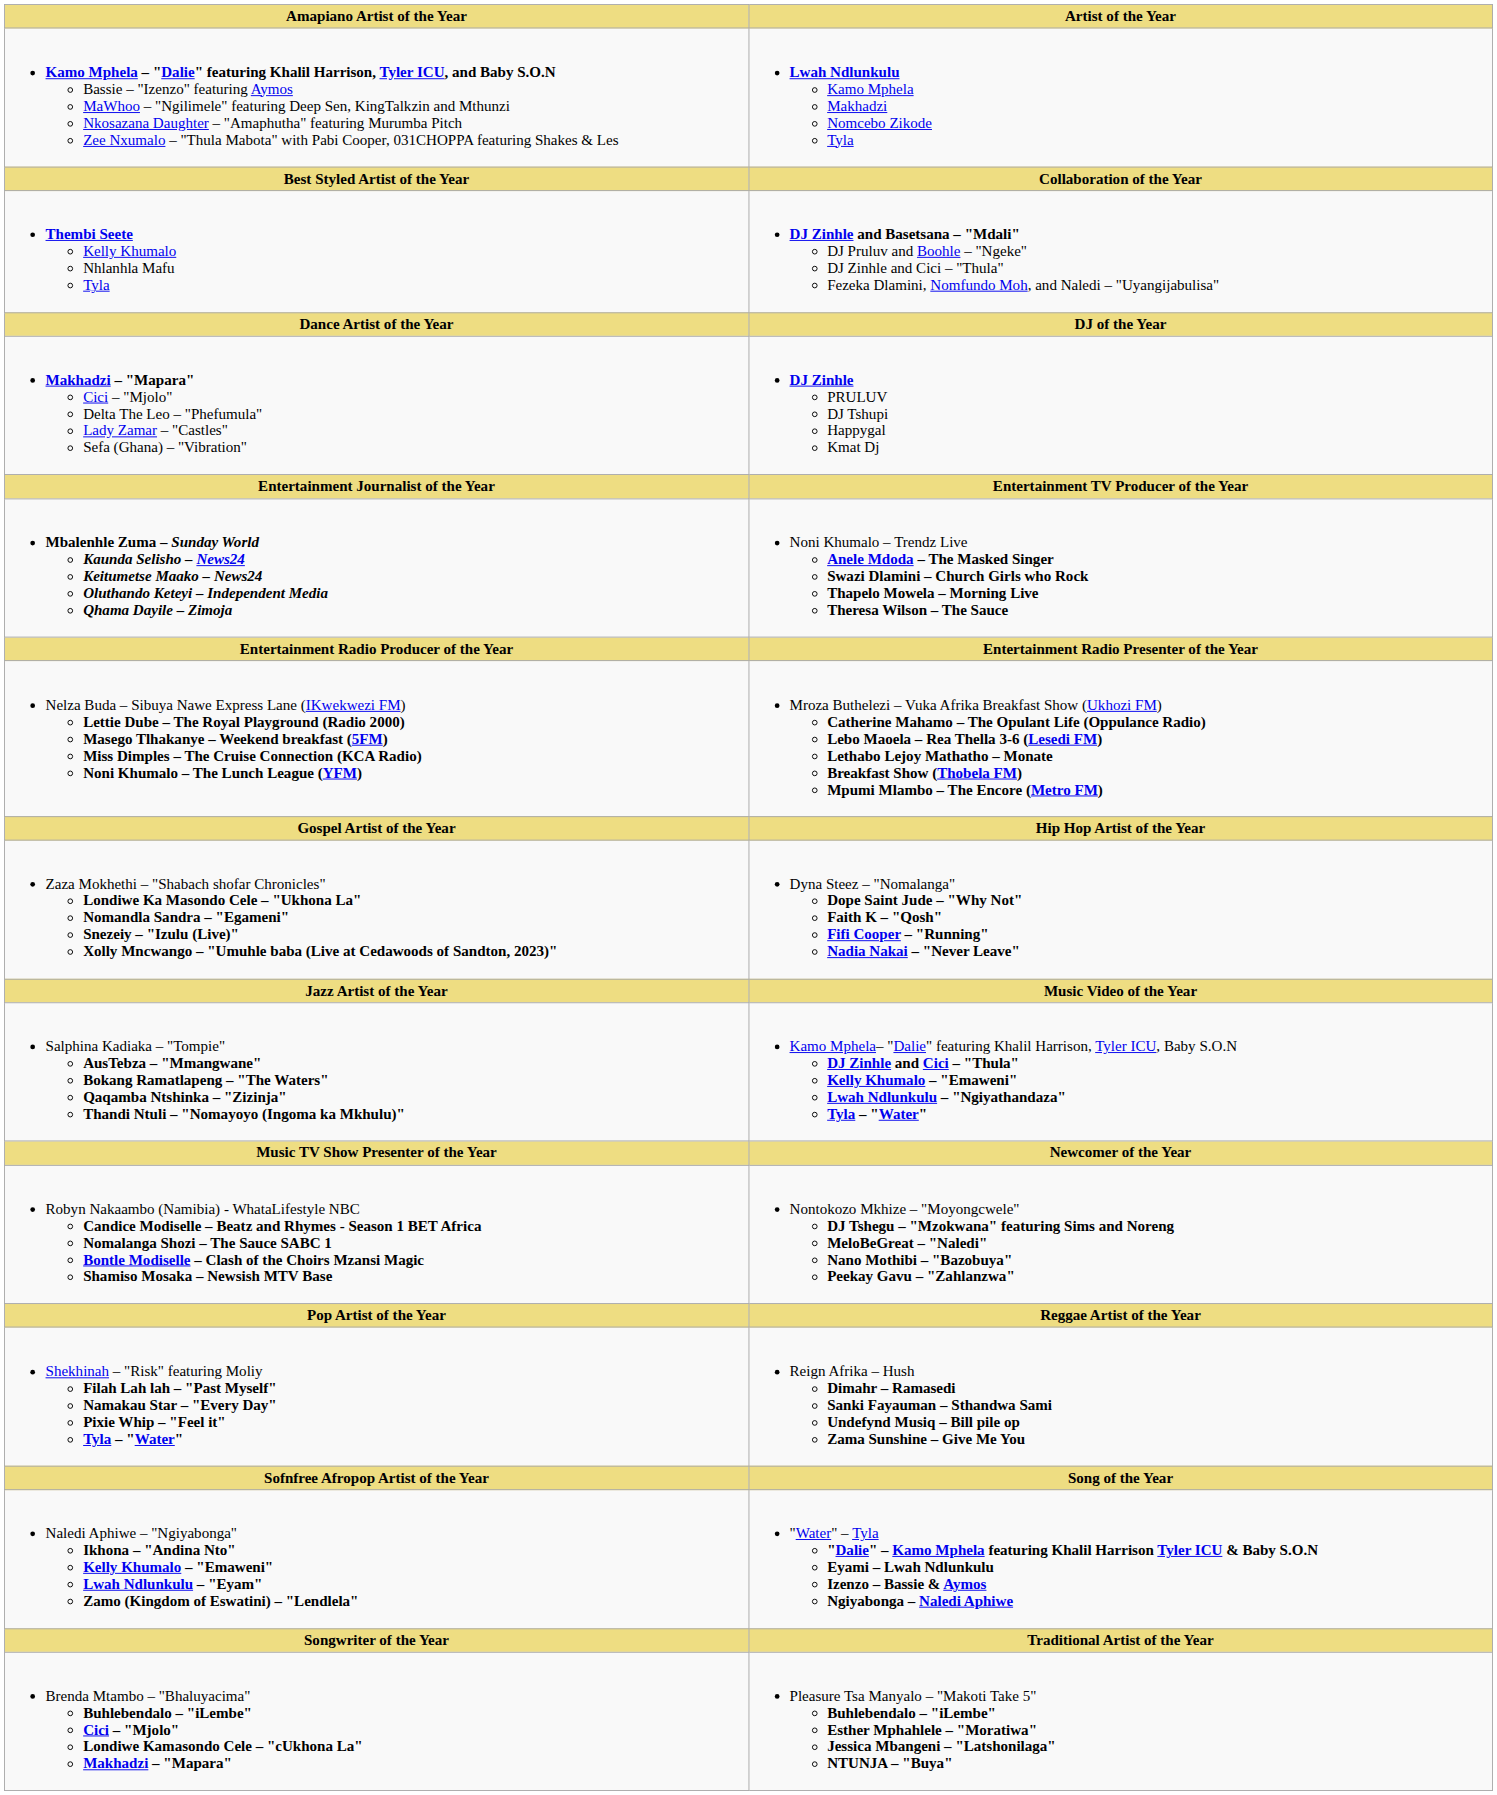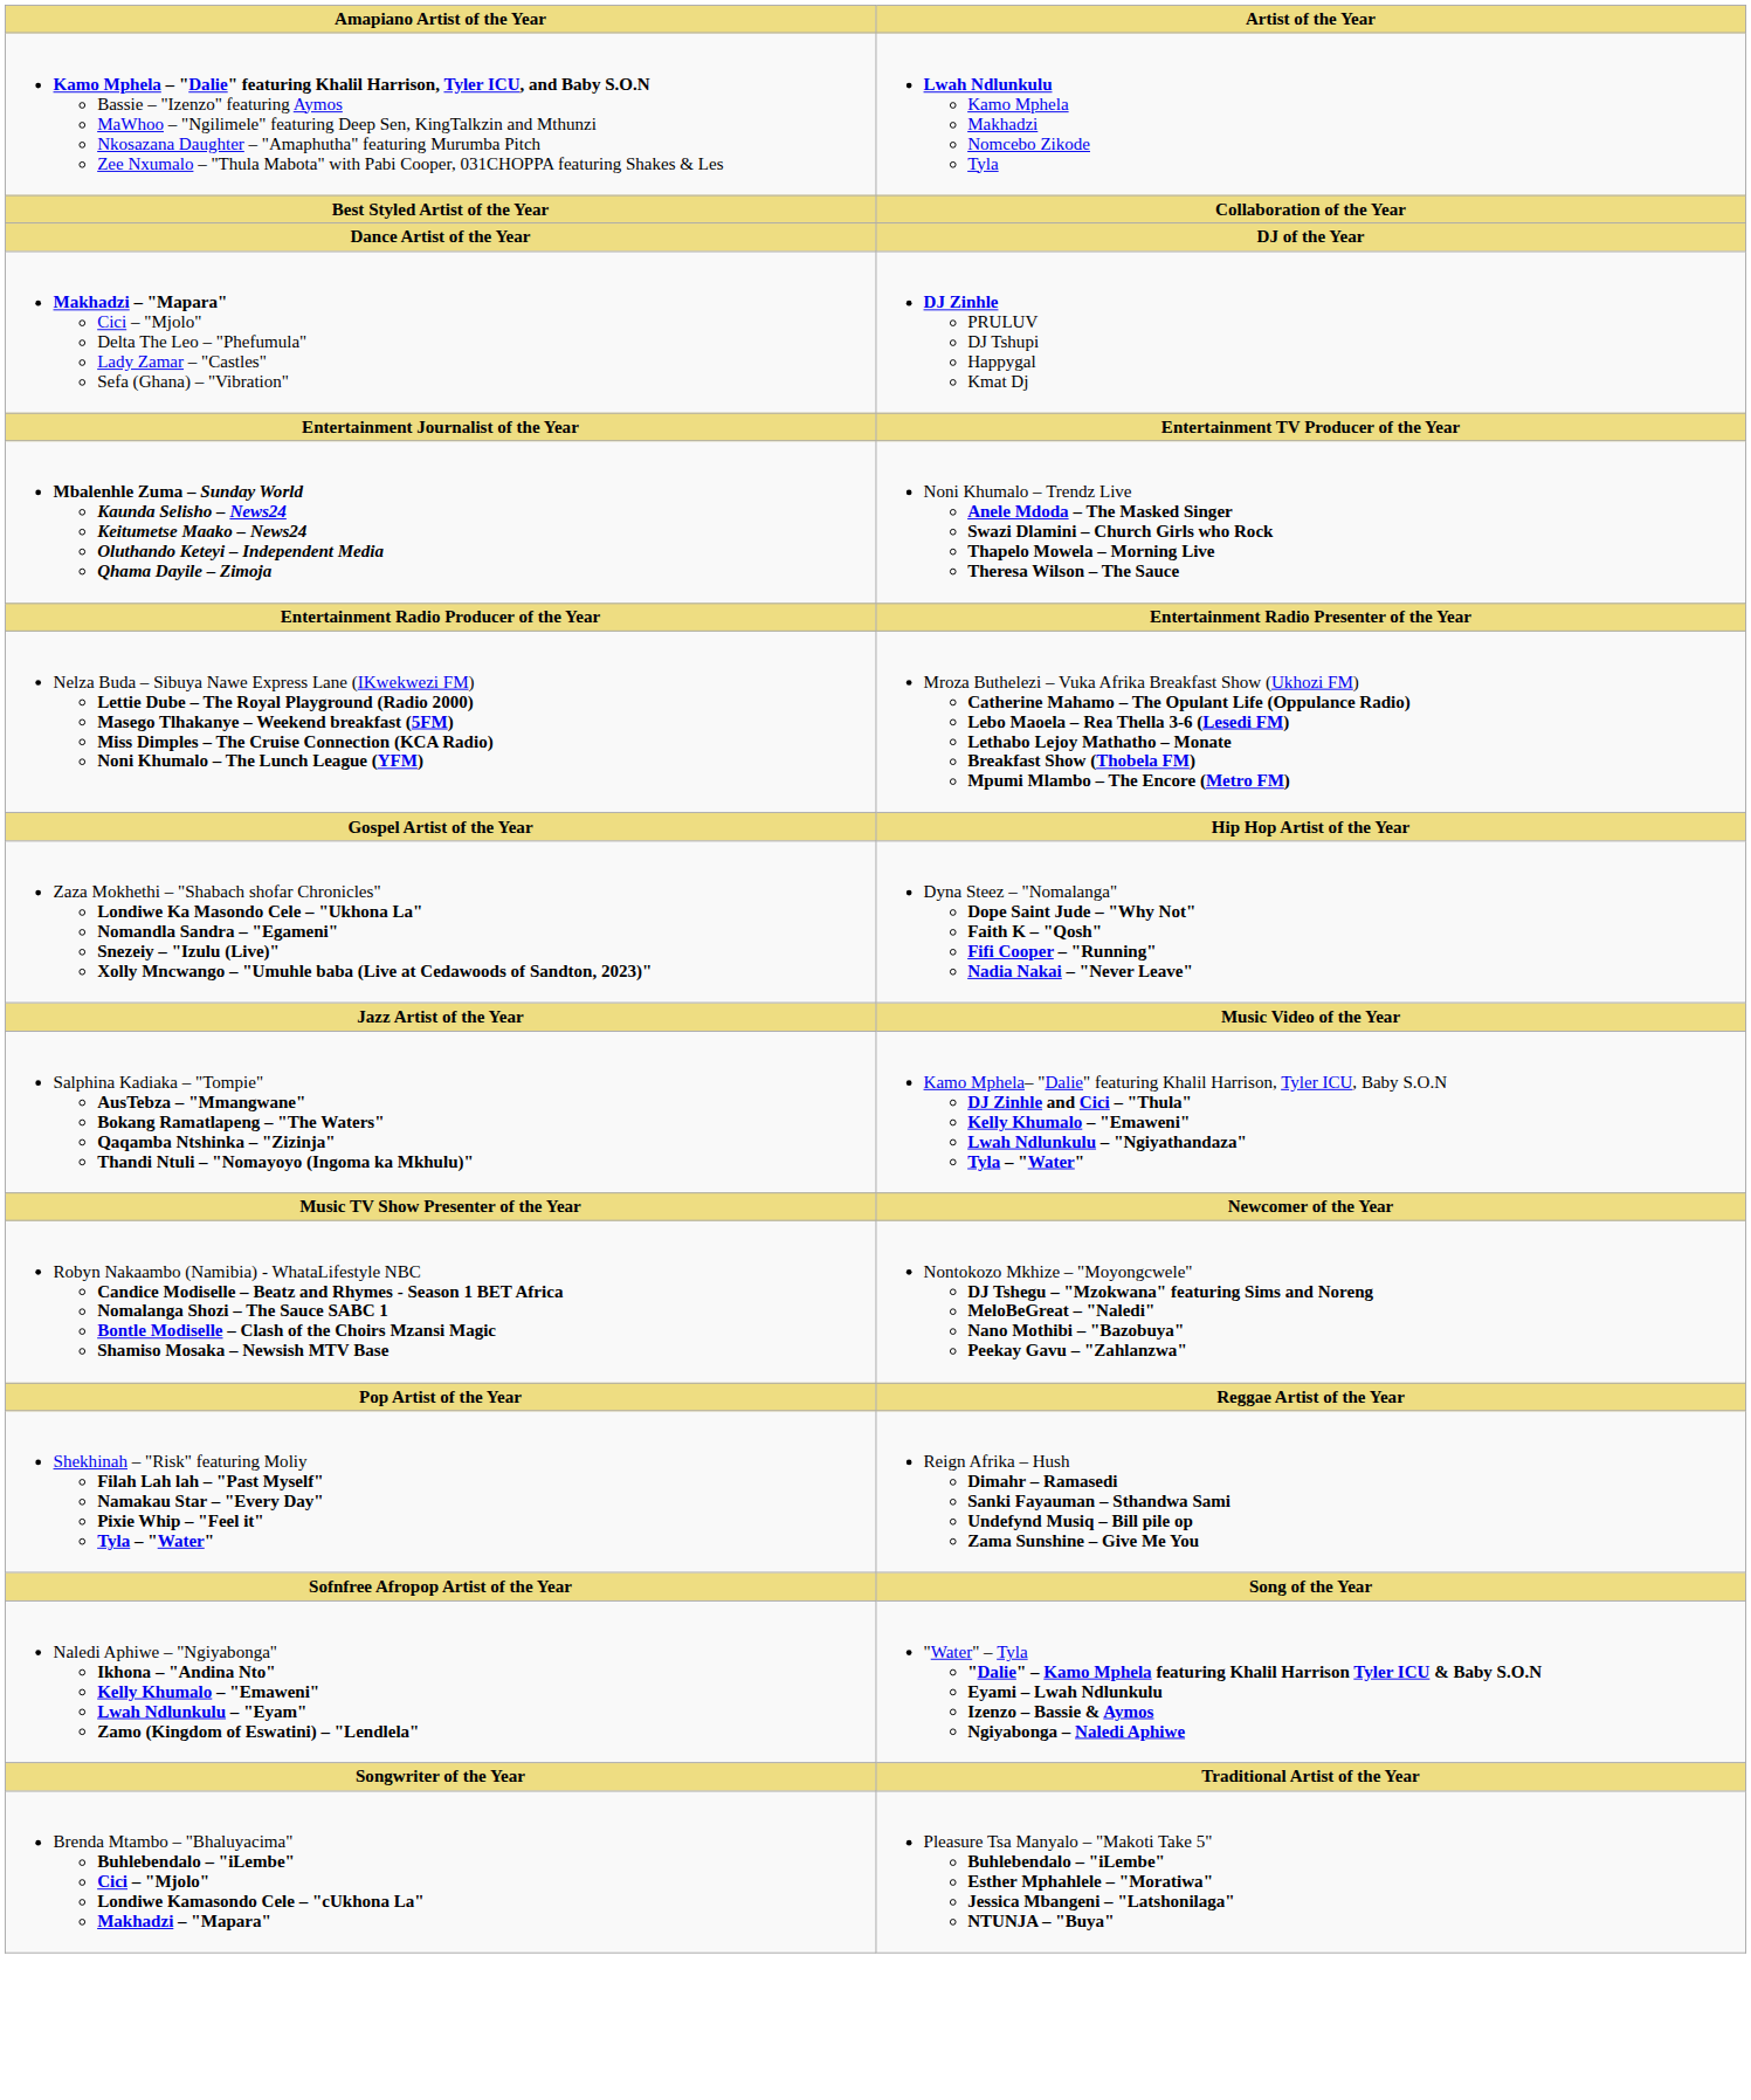- row: Thembi Seete Kelly Khumalo Nhlanhla Mafu Tyla | DJ Zinhle and Basetsana – "Mdali" DJ Pruluv and Boohle – "Ngeke" DJ Zinhle and Cici – "Thula" Fezeka Dlamini, Nomfundo Moh, and Naledi – "Uyangijabulisa"
